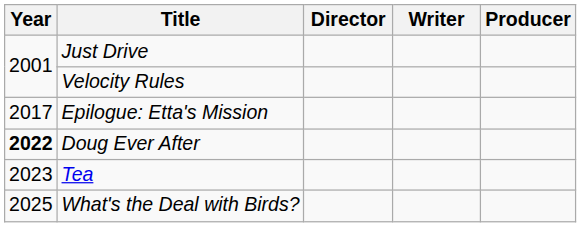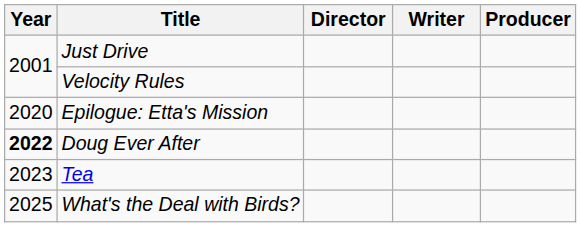Epilogue: Etta's Mission | Year: 2017 -> 2020
